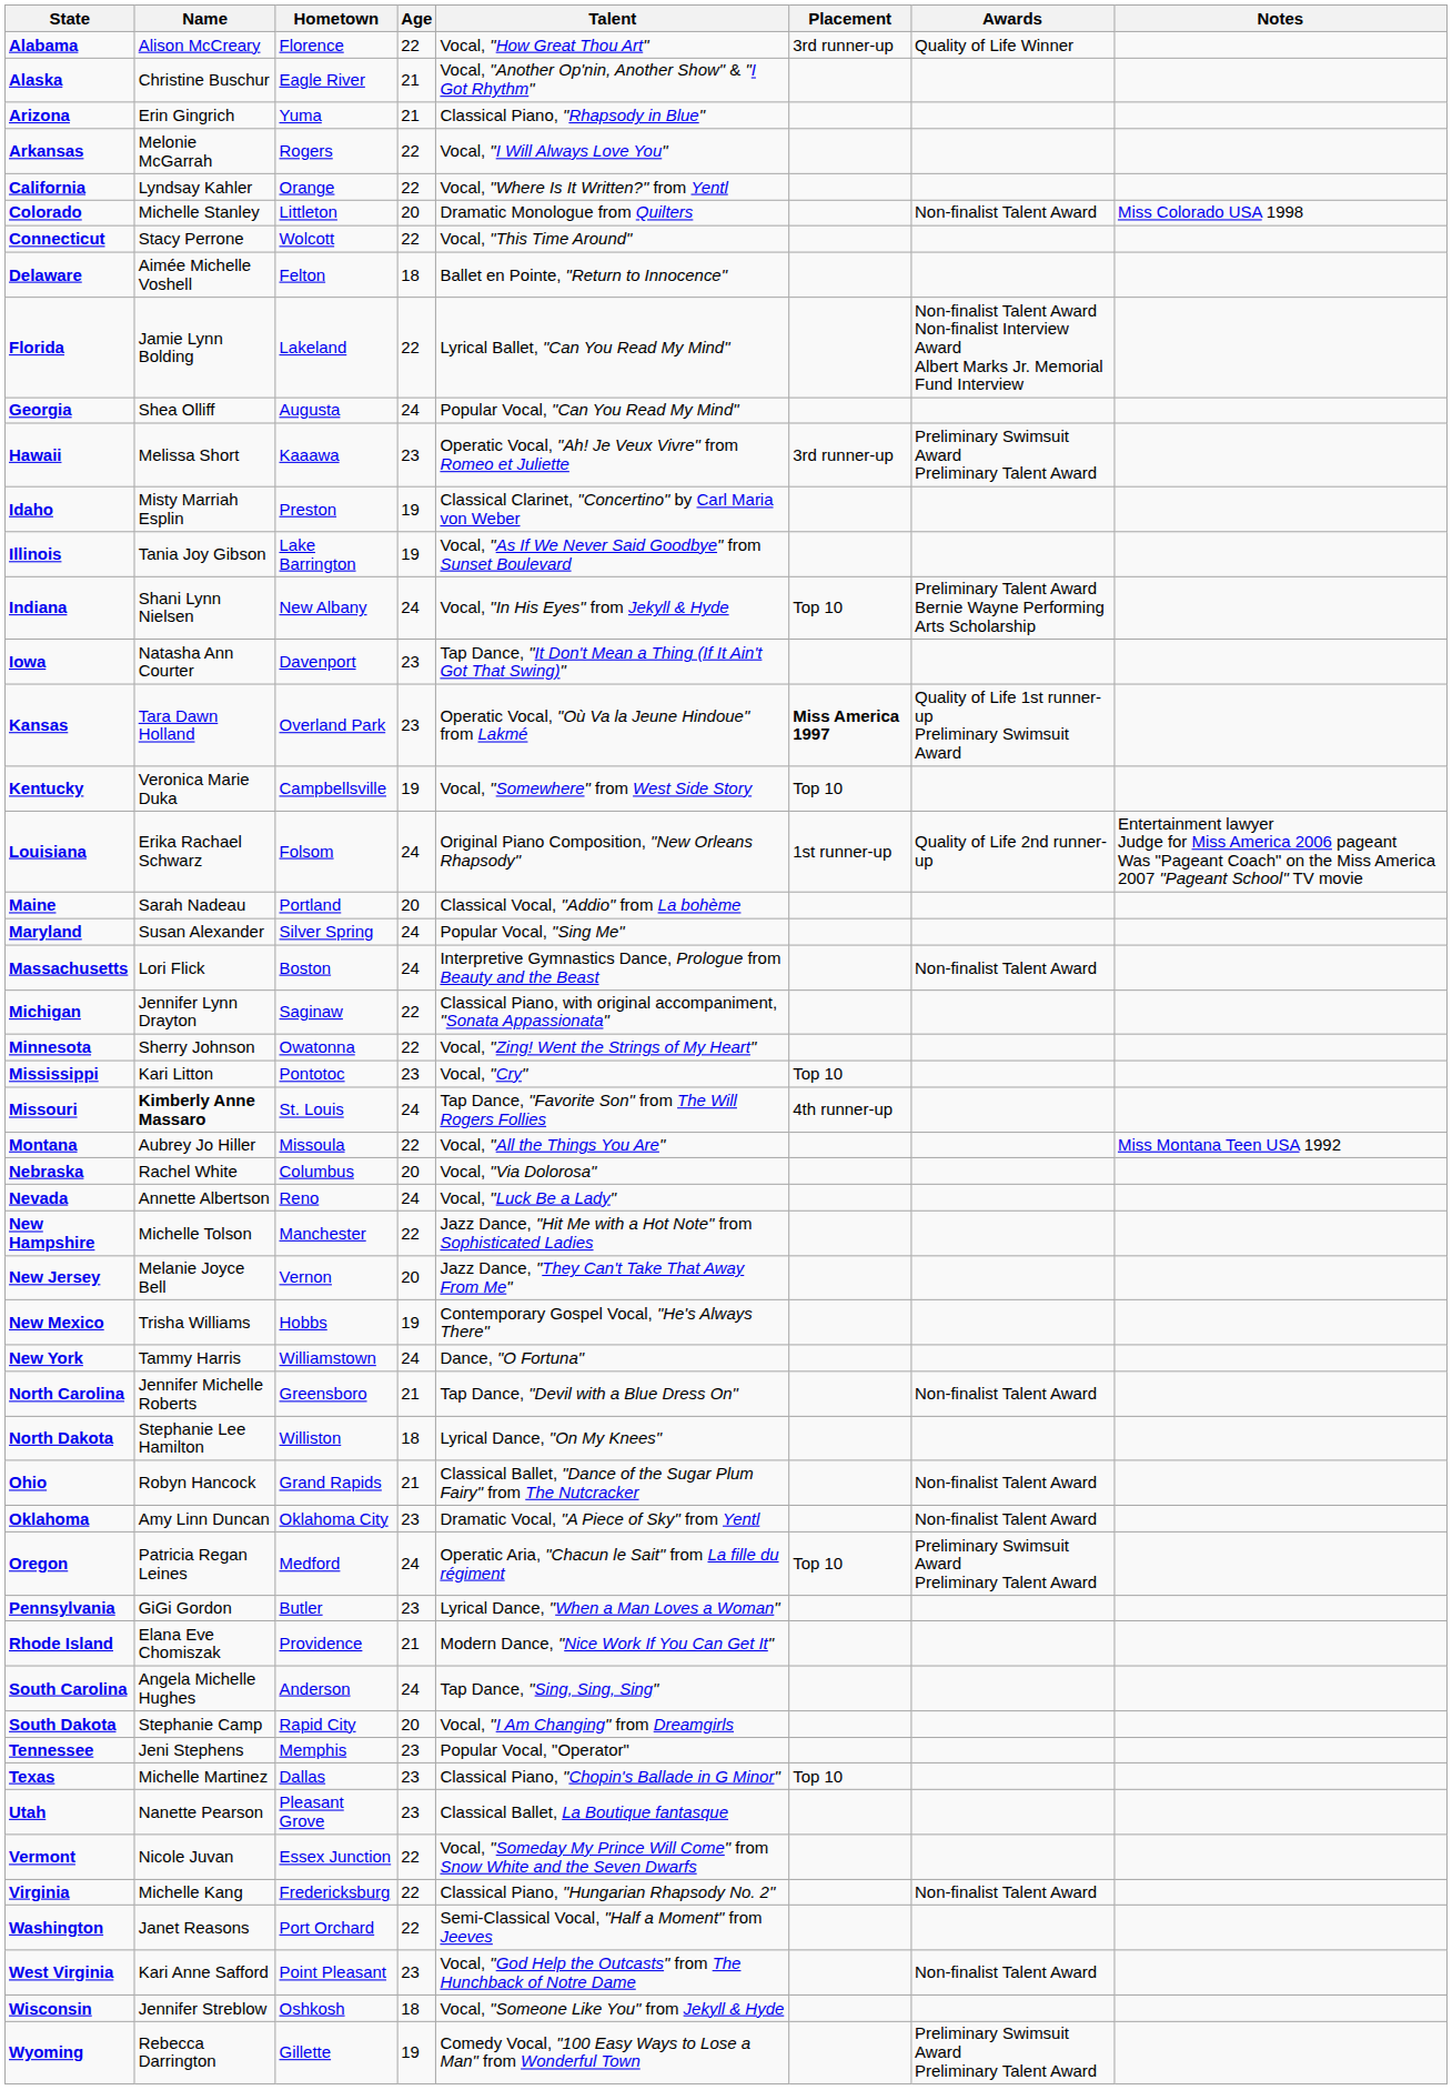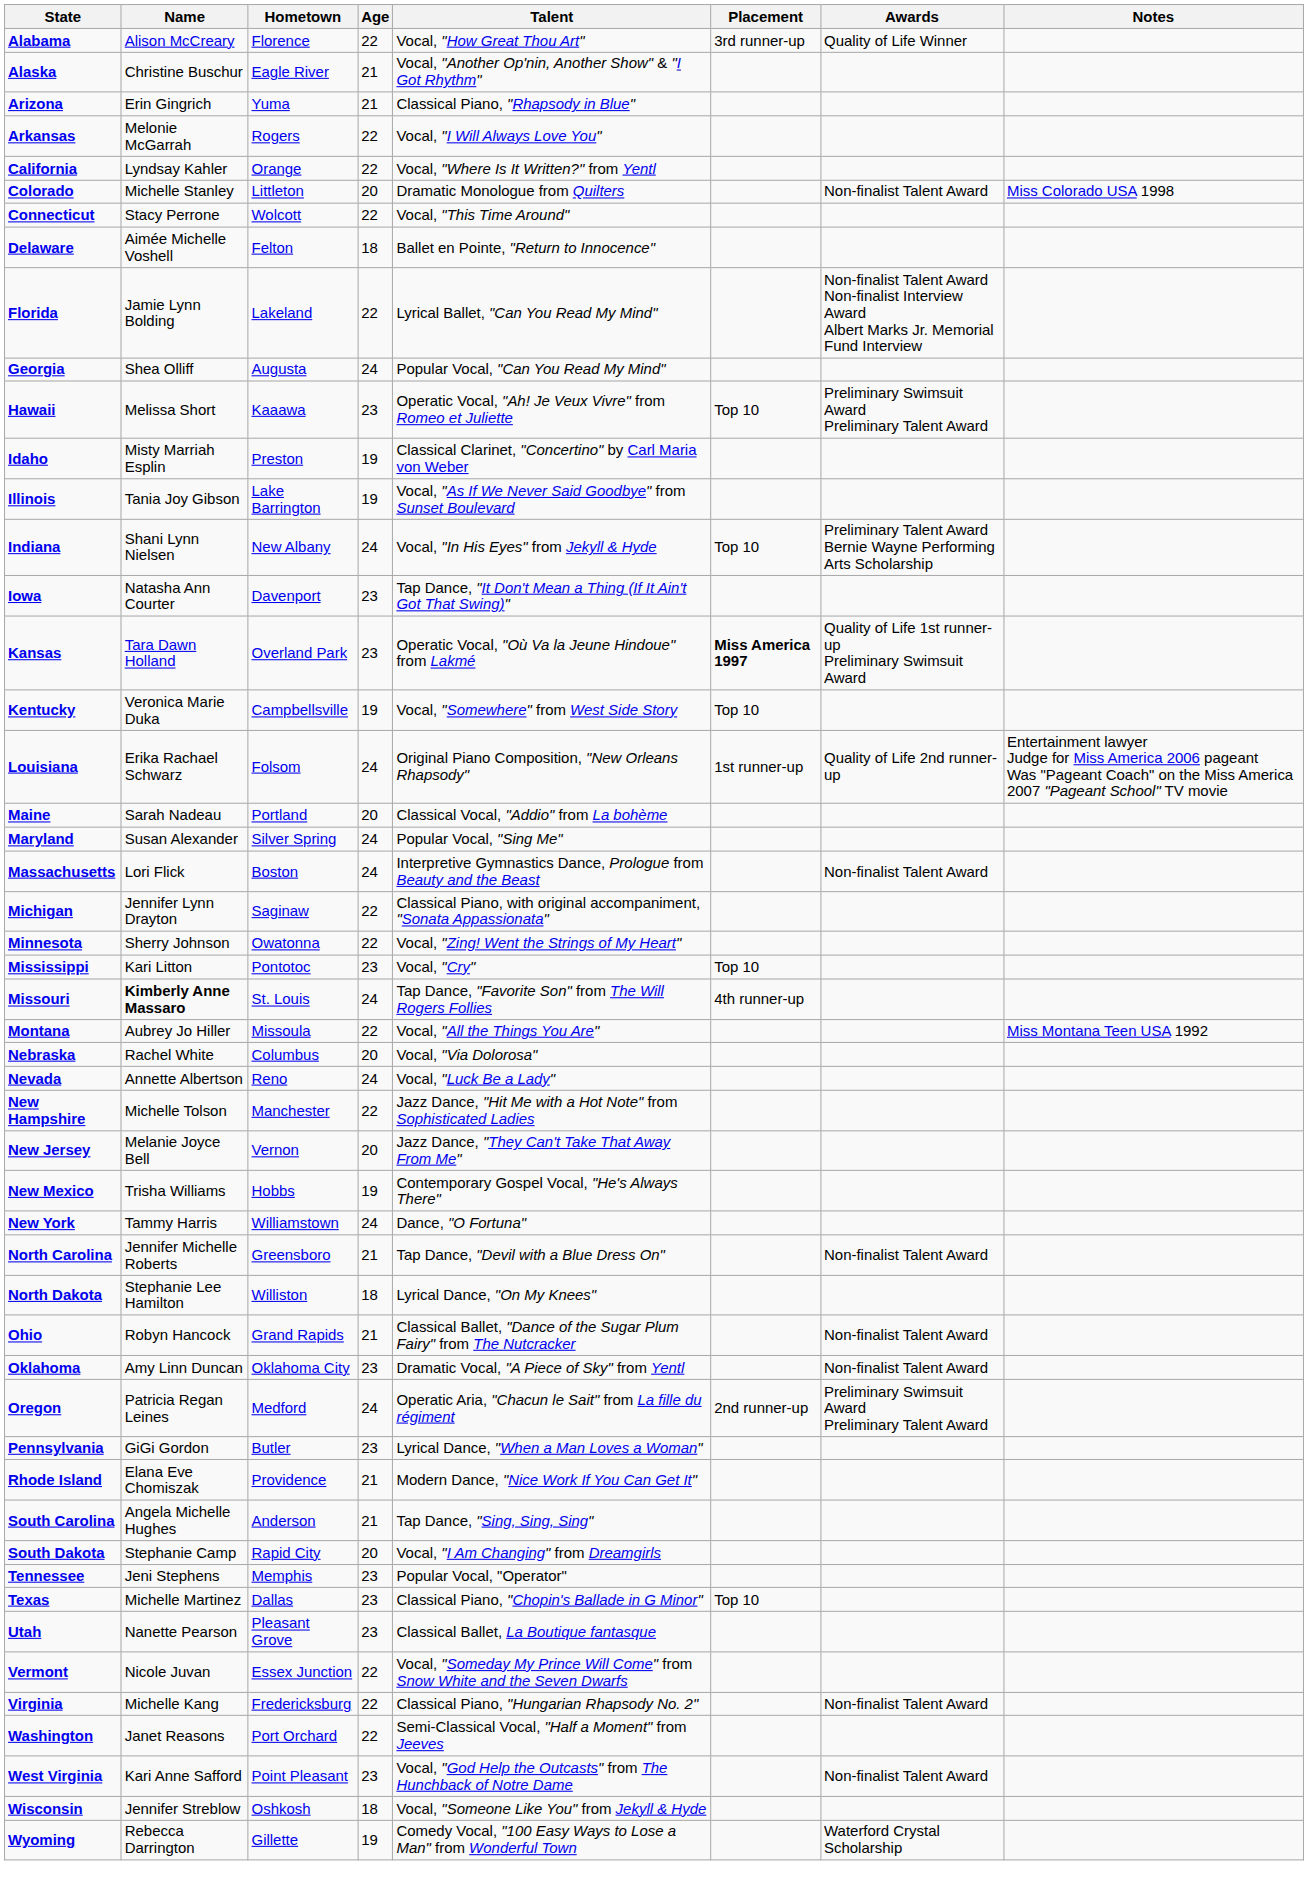Hawaii | Placement: 3rd runner-up -> Top 10
Oregon | Placement: Top 10 -> 2nd runner-up
South Carolina | Age: 24 -> 21
Wyoming | Awards: Preliminary Swimsuit Award Preliminary Talent Award -> Waterford Crystal Scholarship
